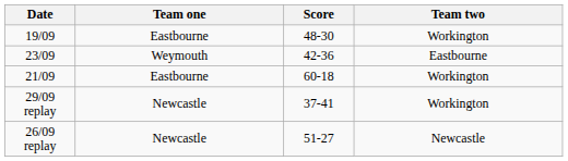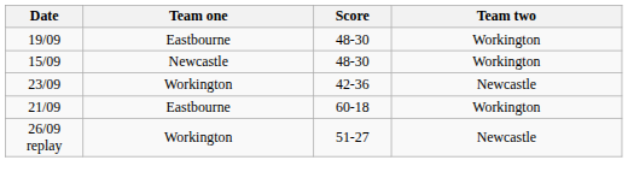+ row: 15/09 | Newcastle | 48-30 | Workington
23/09 | Team one: Weymouth -> Workington
23/09 | Team two: Eastbourne -> Newcastle
- row: 29/09 replay | Newcastle | 37-41 | Workington
26/09 replay | Team one: Newcastle -> Workington
